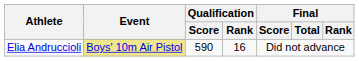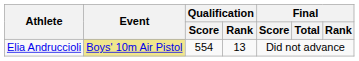Elia Andruccioli | Qualification / Score: 590 -> 554
Elia Andruccioli | Qualification / Rank: 16 -> 13
